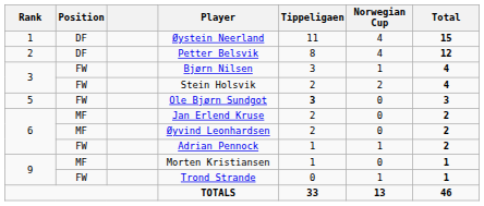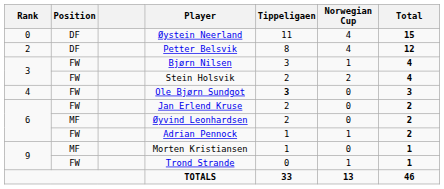Øystein Neerland | Rank: 1 -> 0
Ole Bjørn Sundgot | Rank: 5 -> 4
Jan Erlend Kruse | Position: MF -> FW
